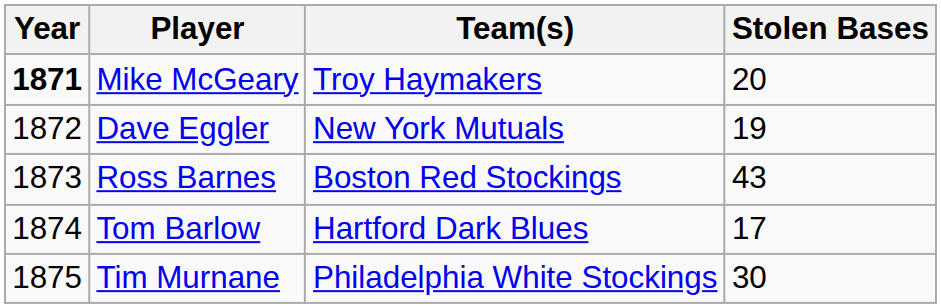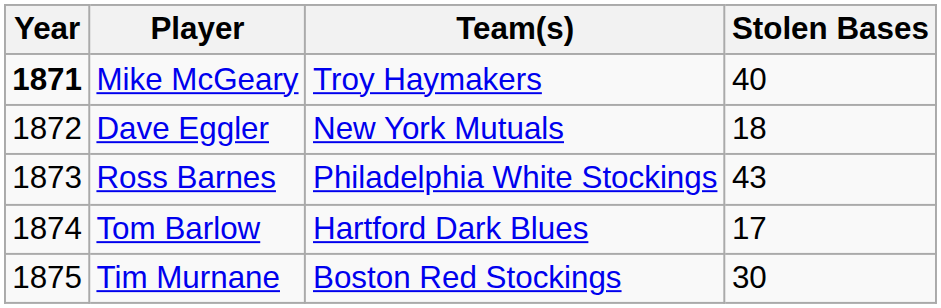Mike McGeary | Stolen Bases: 20 -> 40
Dave Eggler | Stolen Bases: 19 -> 18
Ross Barnes | Team(s): Boston Red Stockings -> Philadelphia White Stockings
Tim Murnane | Team(s): Philadelphia White Stockings -> Boston Red Stockings
